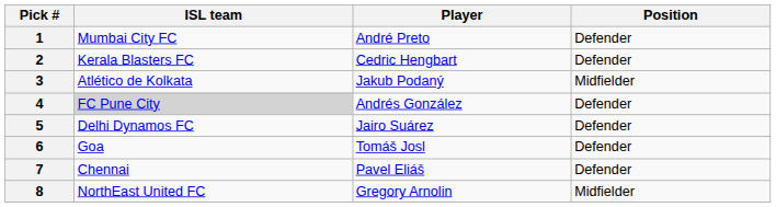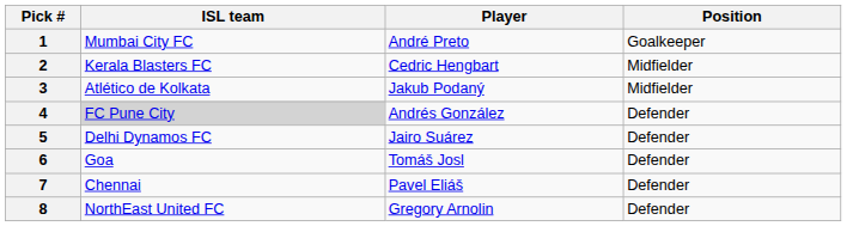1 | Position: Defender -> Goalkeeper
2 | Position: Defender -> Midfielder
8 | Position: Midfielder -> Defender
